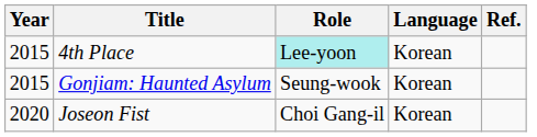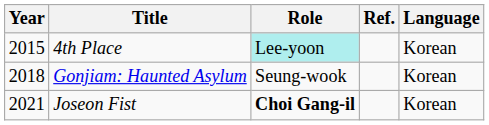columns swapped: Language <-> Ref.
Gonjiam: Haunted Asylum | Year: 2015 -> 2018
Joseon Fist | Year: 2020 -> 2021
Joseon Fist | Role: normal -> bold
